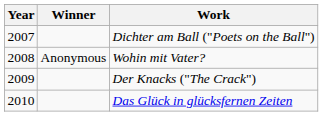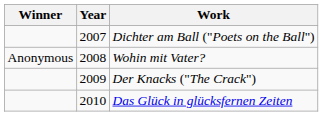columns swapped: Year <-> Winner
